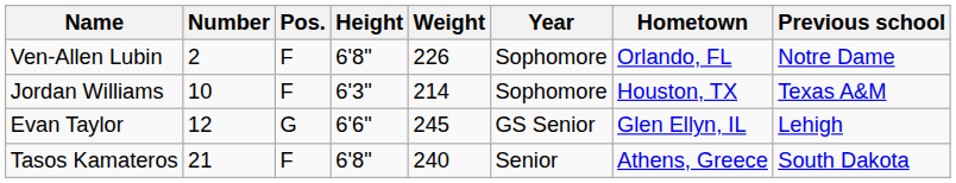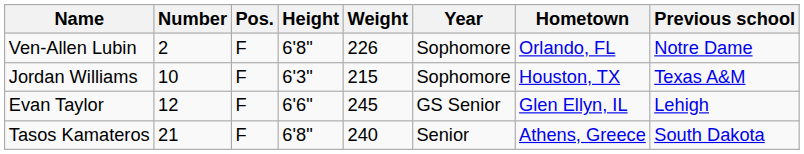Jordan Williams | Weight: 214 -> 215
Evan Taylor | Pos.: G -> F
